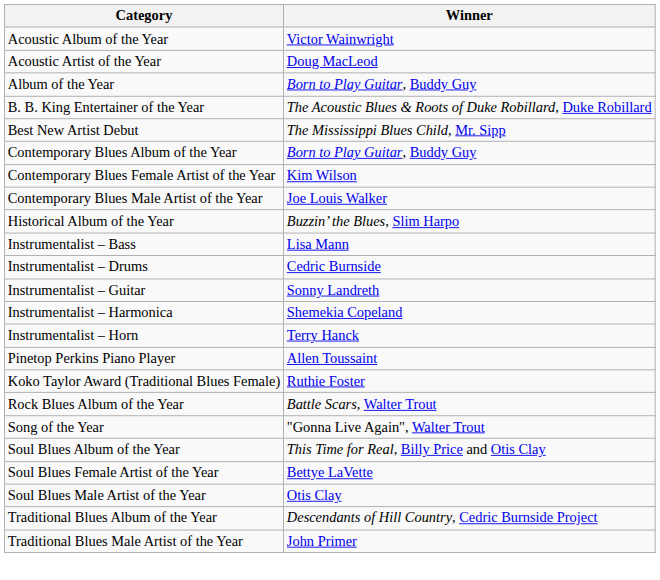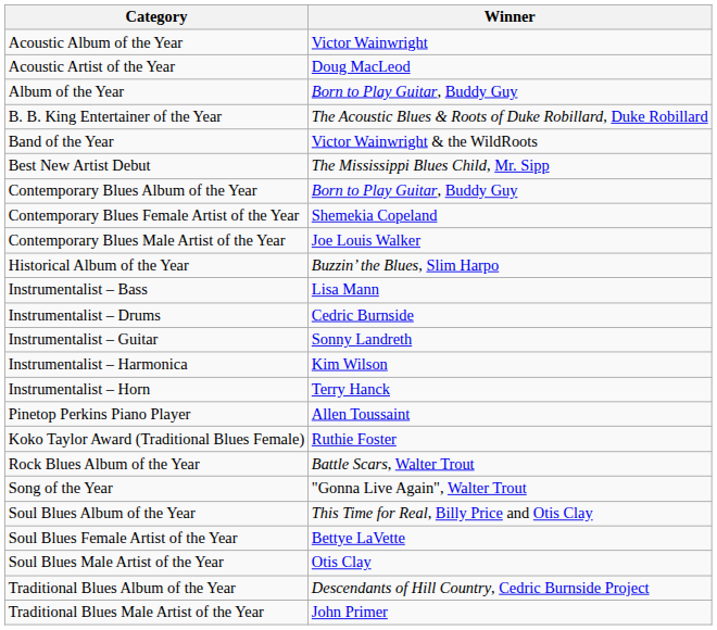+ row: Band of the Year | Victor Wainwright & the WildRoots
Contemporary Blues Female Artist of the Year | Winner: Kim Wilson -> Shemekia Copeland
Instrumentalist – Harmonica | Winner: Shemekia Copeland -> Kim Wilson
